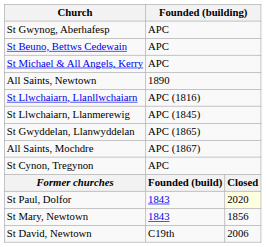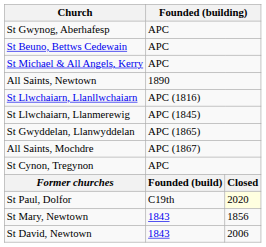St Paul, Dolfor | column 2: 1843 -> C19th
St David, Newtown | column 2: C19th -> 1843
